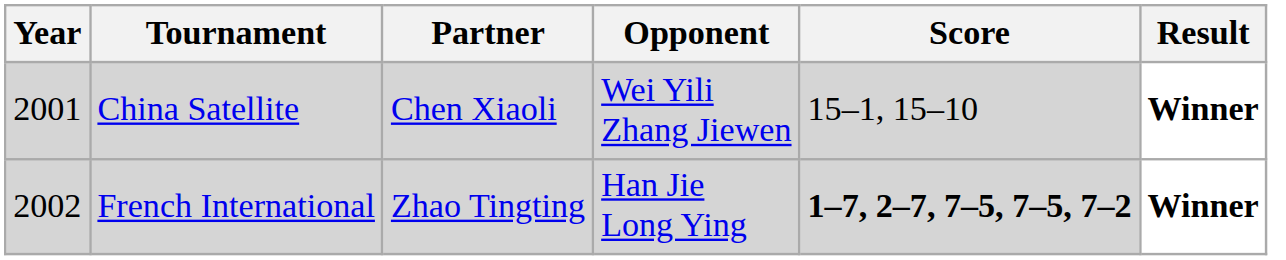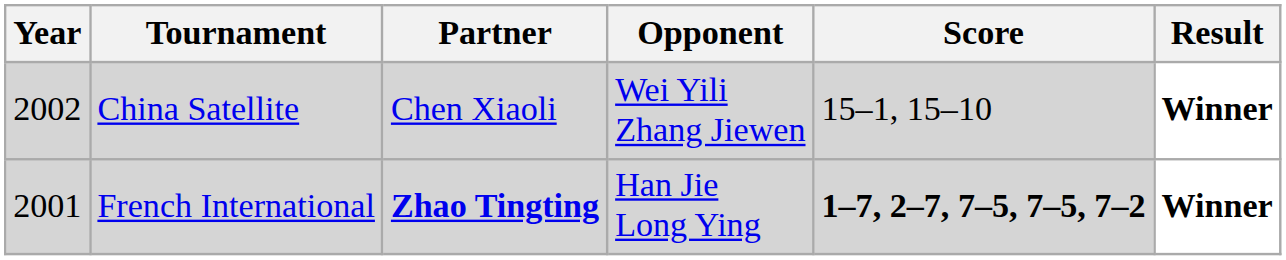China Satellite | Year: 2001 -> 2002
French International | Year: 2002 -> 2001
French International | Partner: normal -> bold
